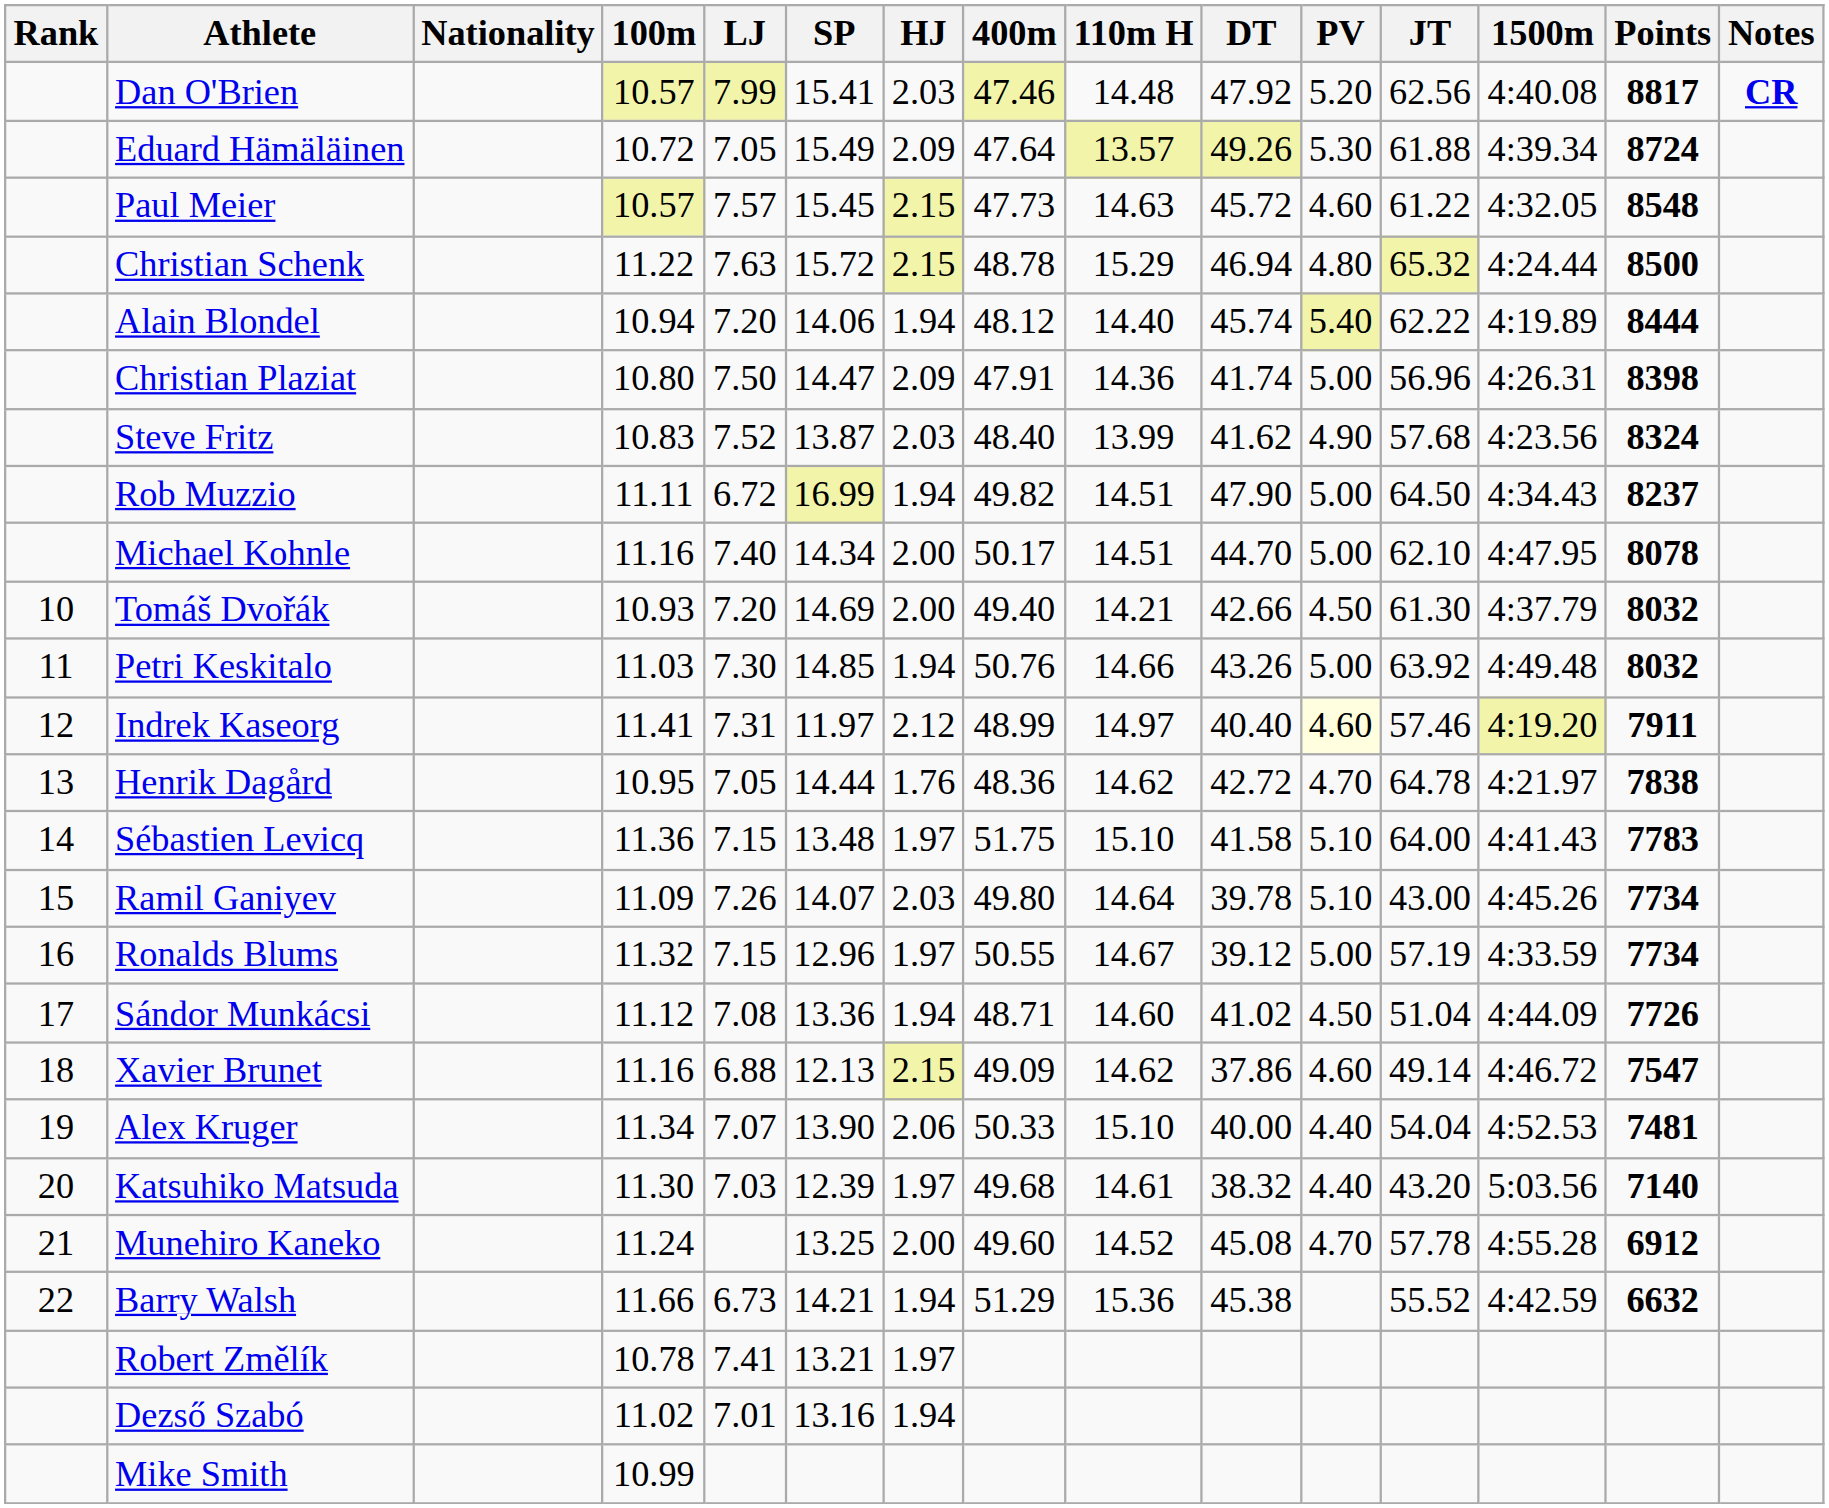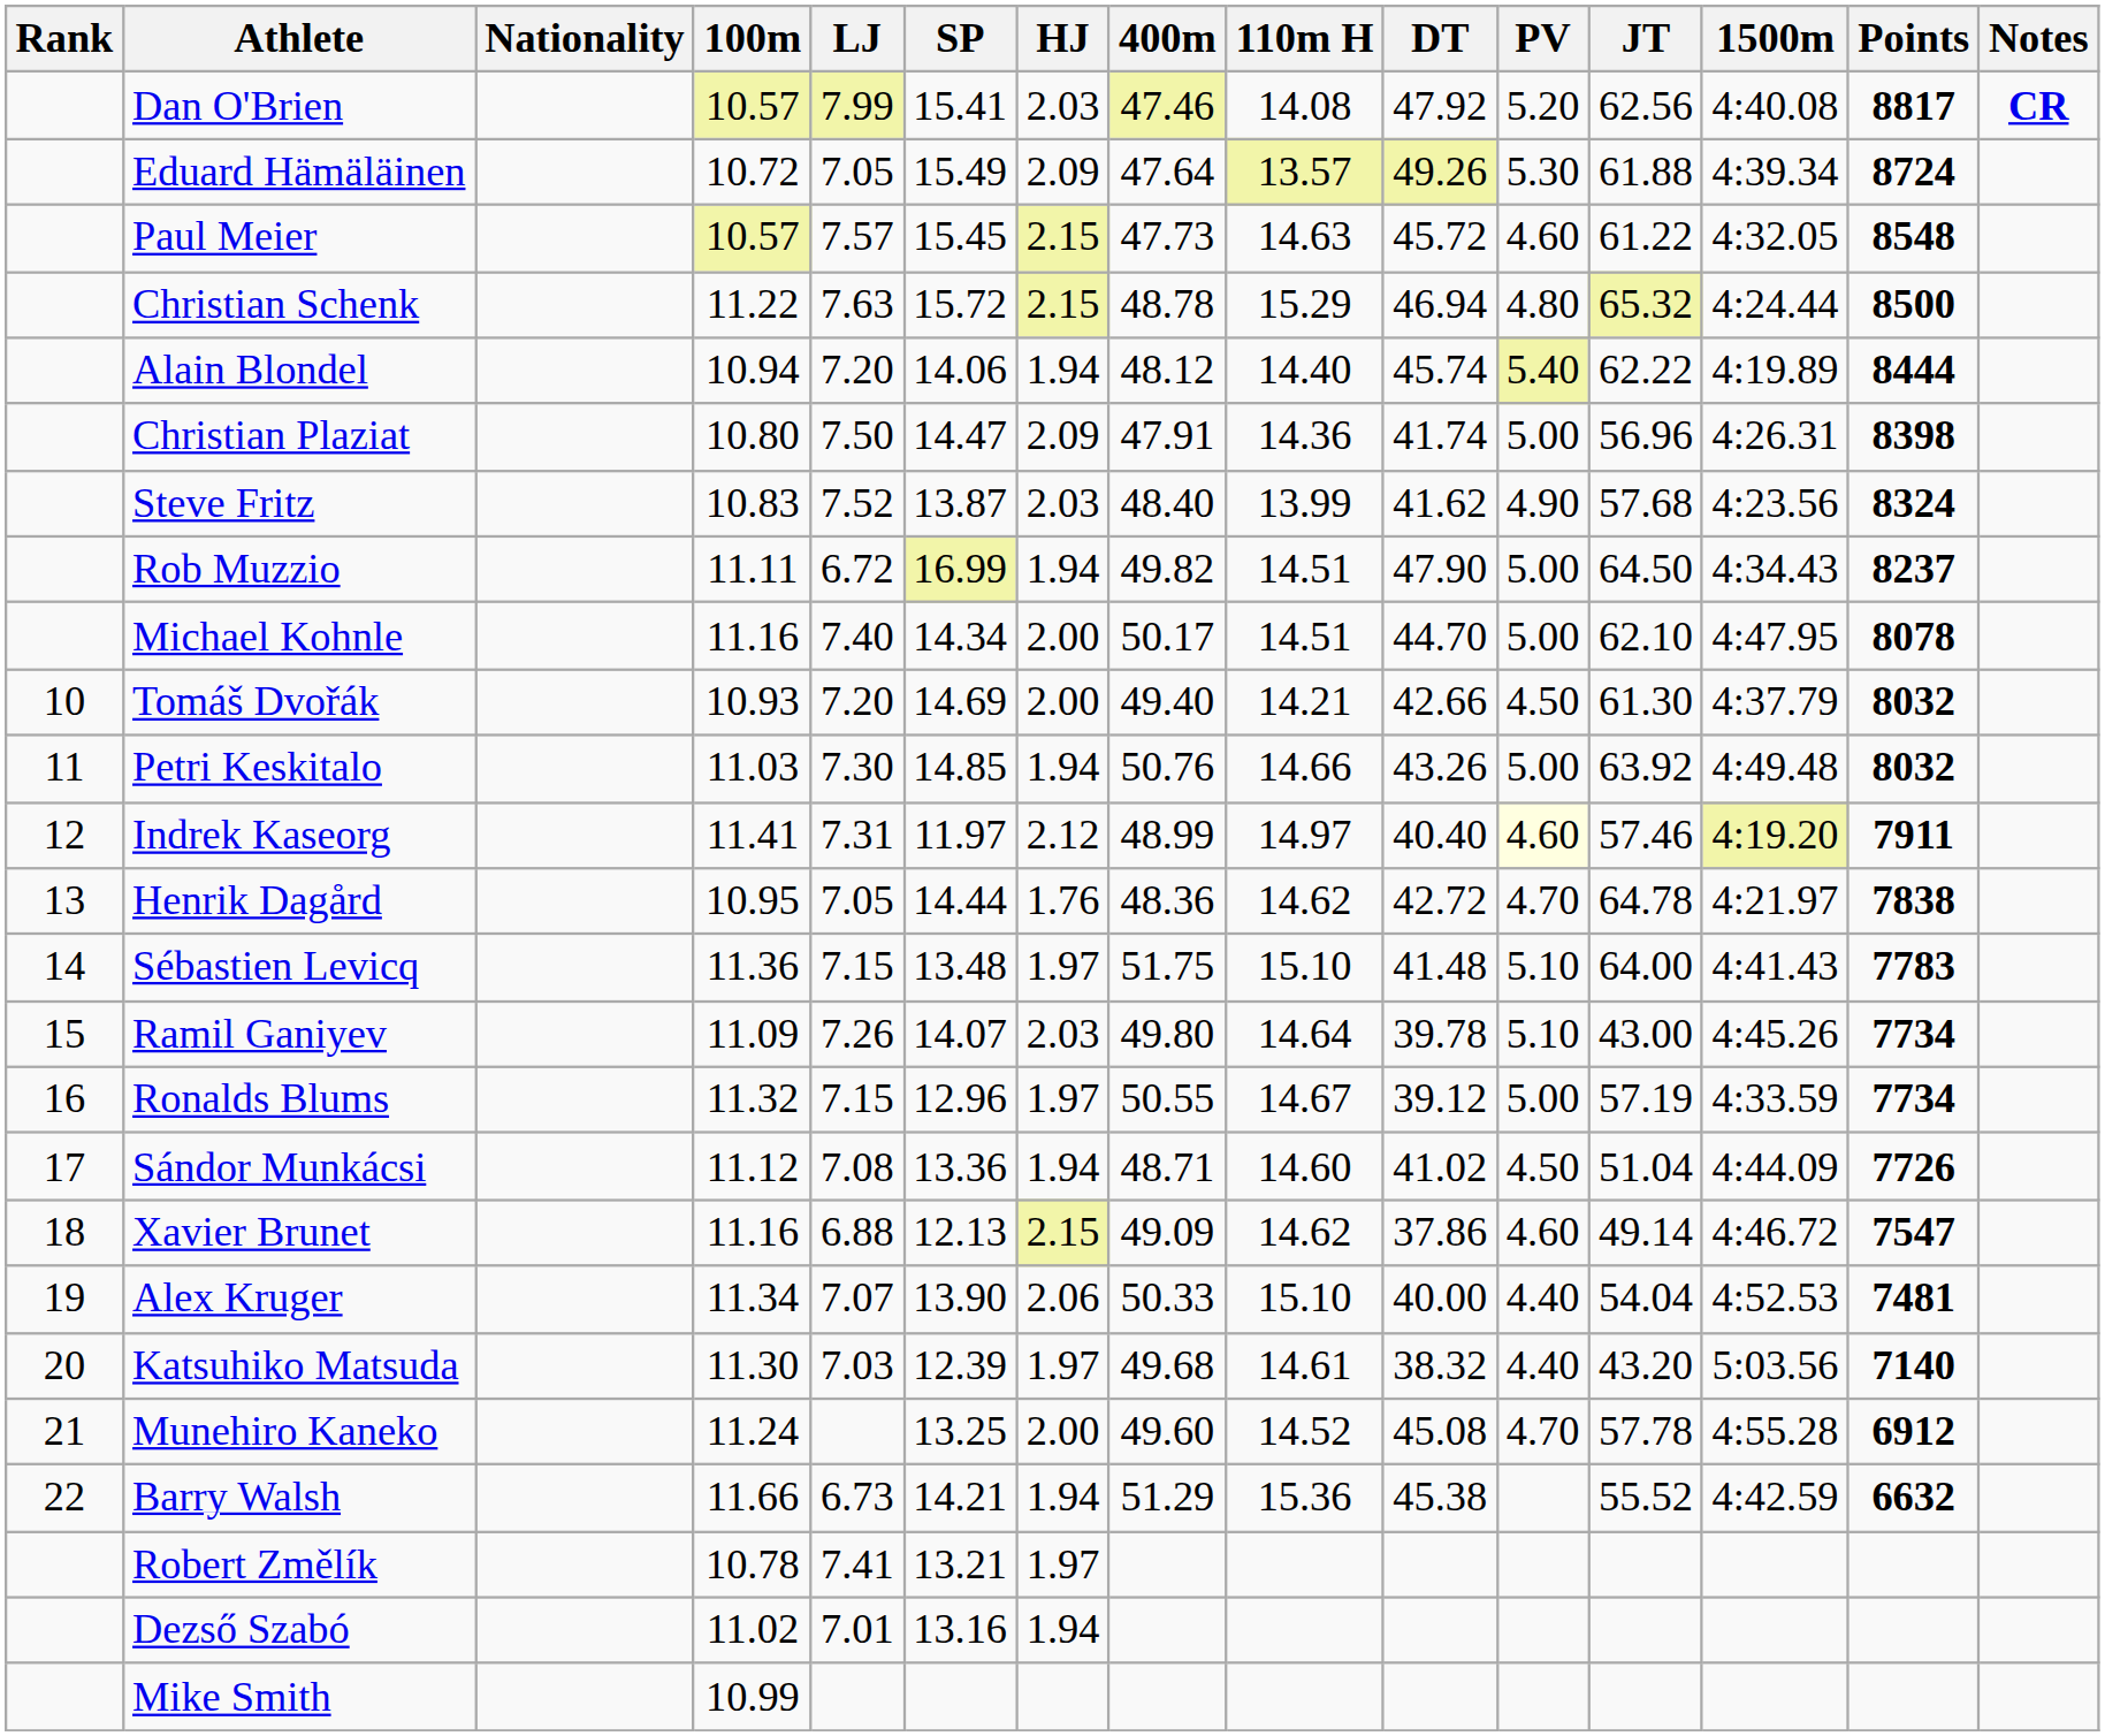Dan O'Brien | 110m H: 14.48 -> 14.08
Sébastien Levicq | DT: 41.58 -> 41.48
